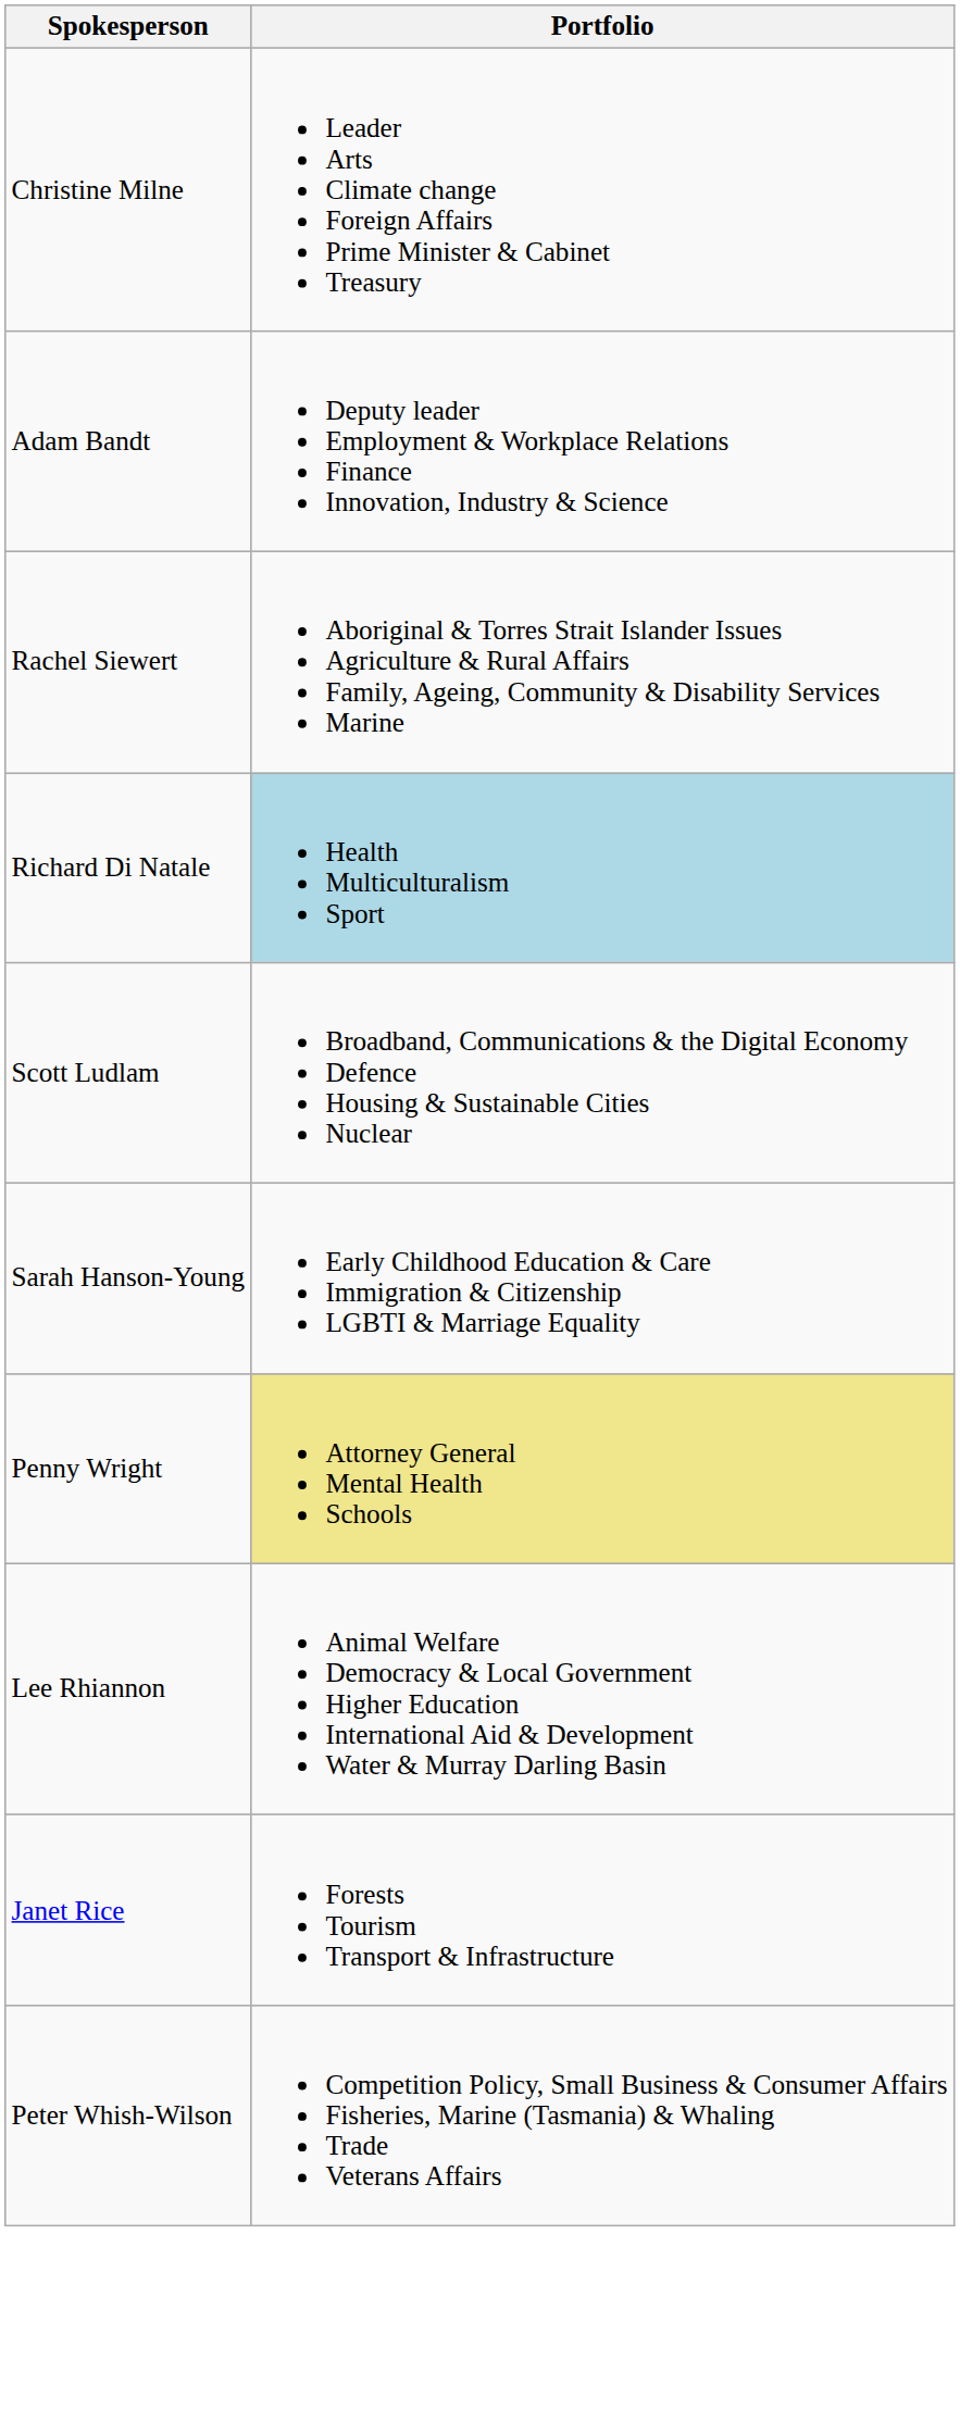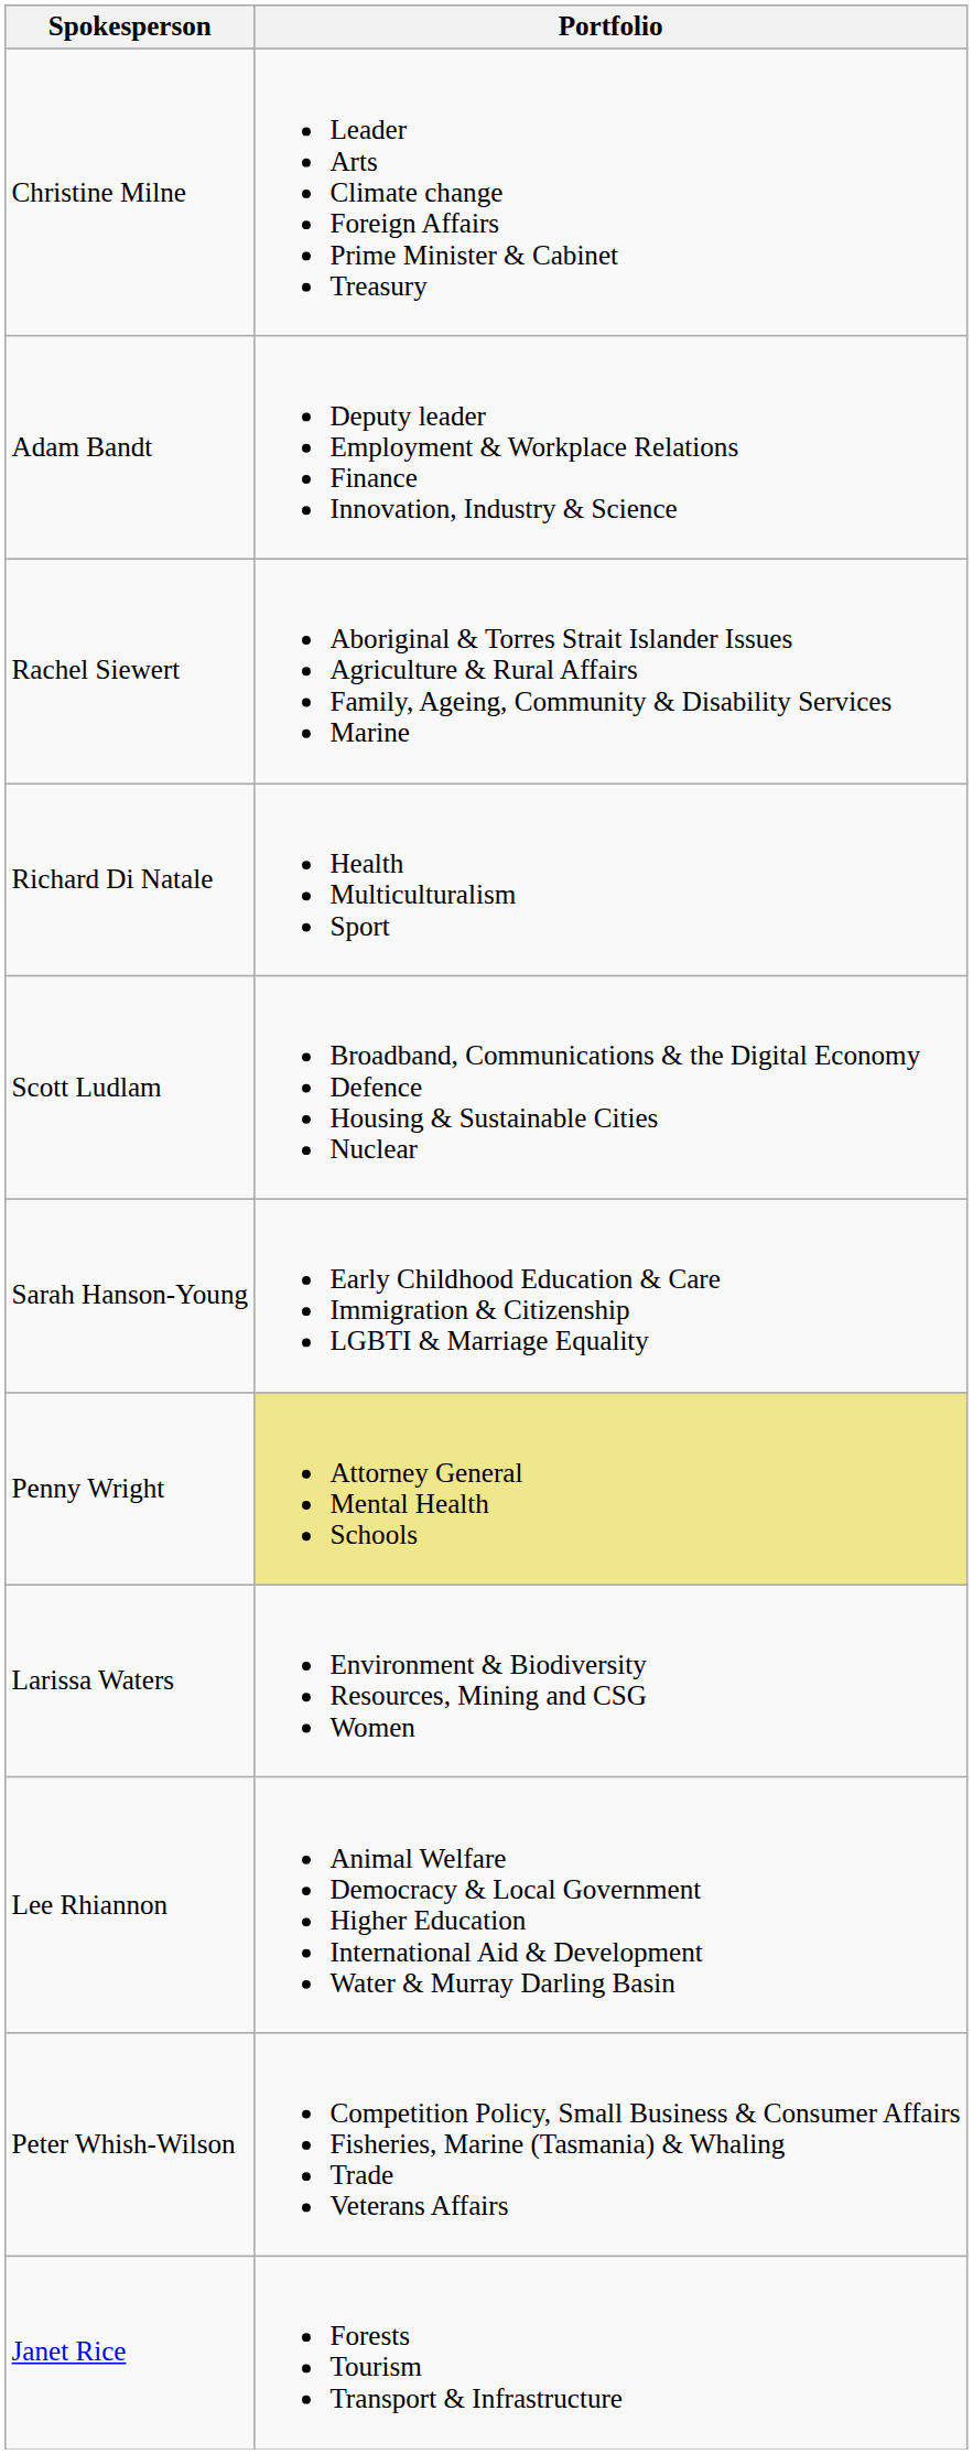Richard Di Natale | Portfolio: lightblue background -> no background
+ row: Larissa Waters | Environment & Biodiversity Resources, Mining and CSG Women
rows swapped: Peter Whish-Wilson <-> Janet Rice
